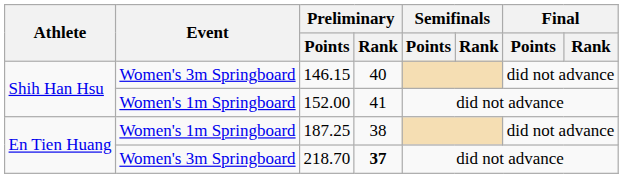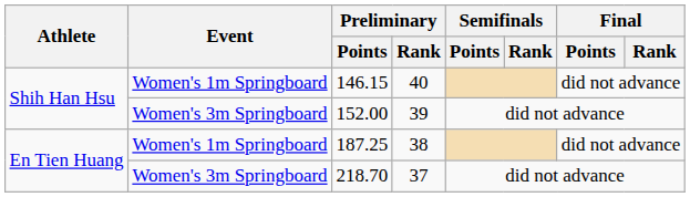146.15 | Event: Women's 3m Springboard -> Women's 1m Springboard
152.00 | Event: Women's 1m Springboard -> Women's 3m Springboard
152.00 | Preliminary / Rank: 41 -> 39
218.70 | Preliminary / Rank: bold -> normal
